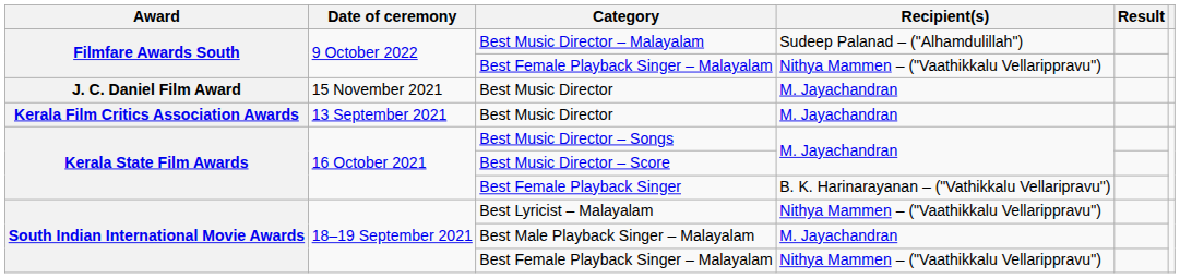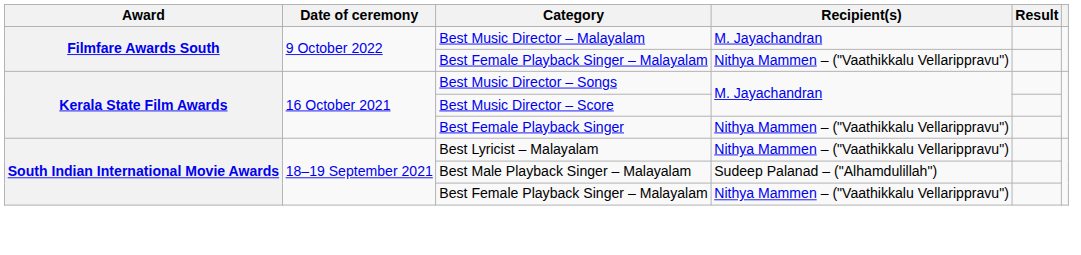Best Music Director – Malayalam | Recipient(s): Sudeep Palanad – ("Alhamdulillah") -> M. Jayachandran
- row: J. C. Daniel Film Award | 15 November 2021 | Best Music Director | M. Jayachandran
- row: Kerala Film Critics Association Awards | 13 September 2021 | Best Music Director | M. Jayachandran
Best Female Playback Singer | Recipient(s): B. K. Harinarayanan – ("Vathikkalu Vellaripravu") -> Nithya Mammen – ("Vaathikkalu Vellarippravu")
Best Male Playback Singer – Malayalam | Recipient(s): M. Jayachandran -> Sudeep Palanad – ("Alhamdulillah")
